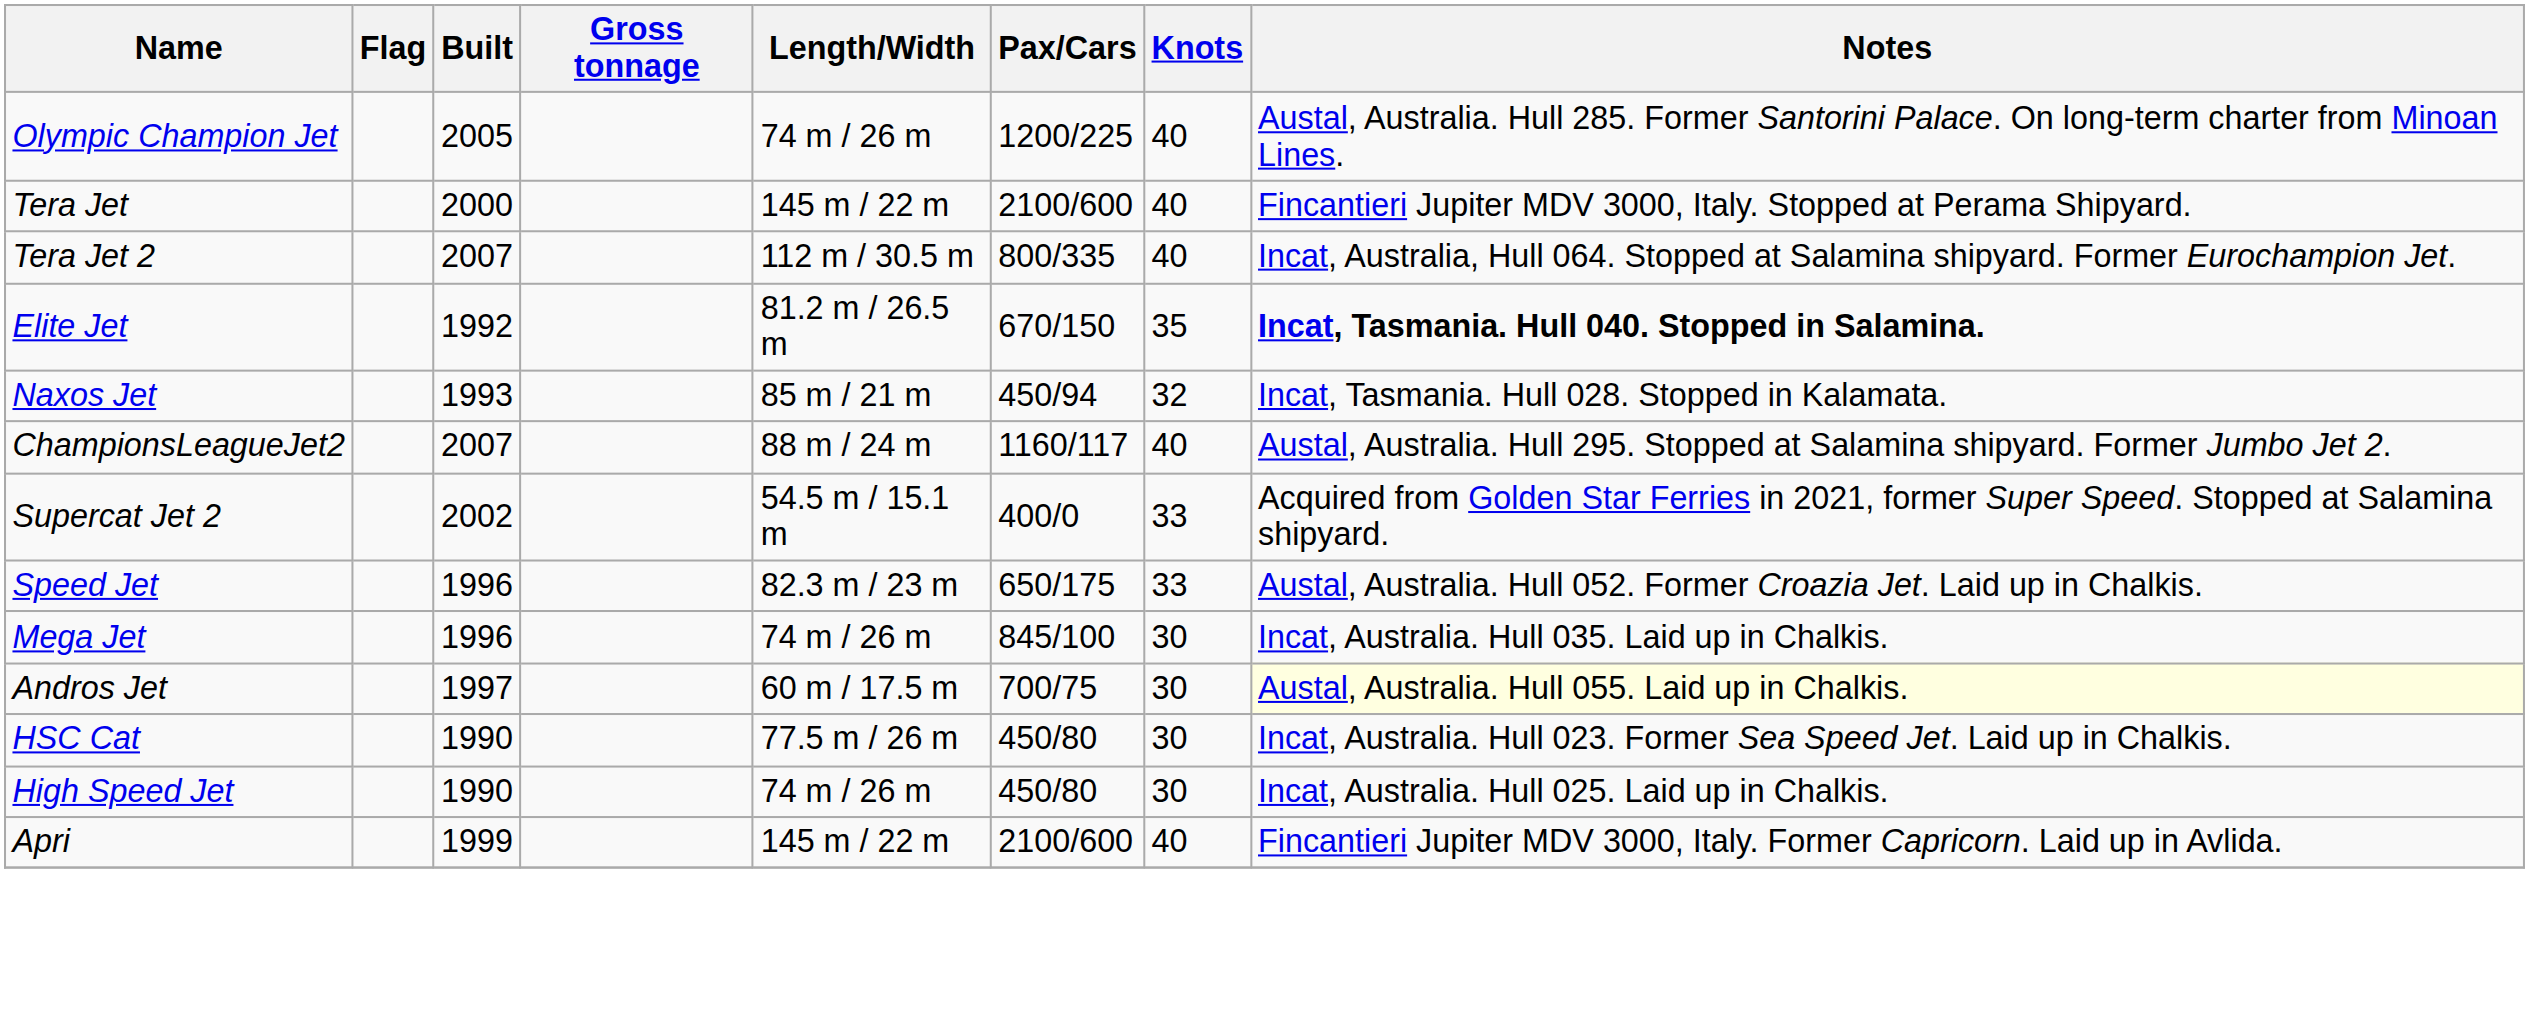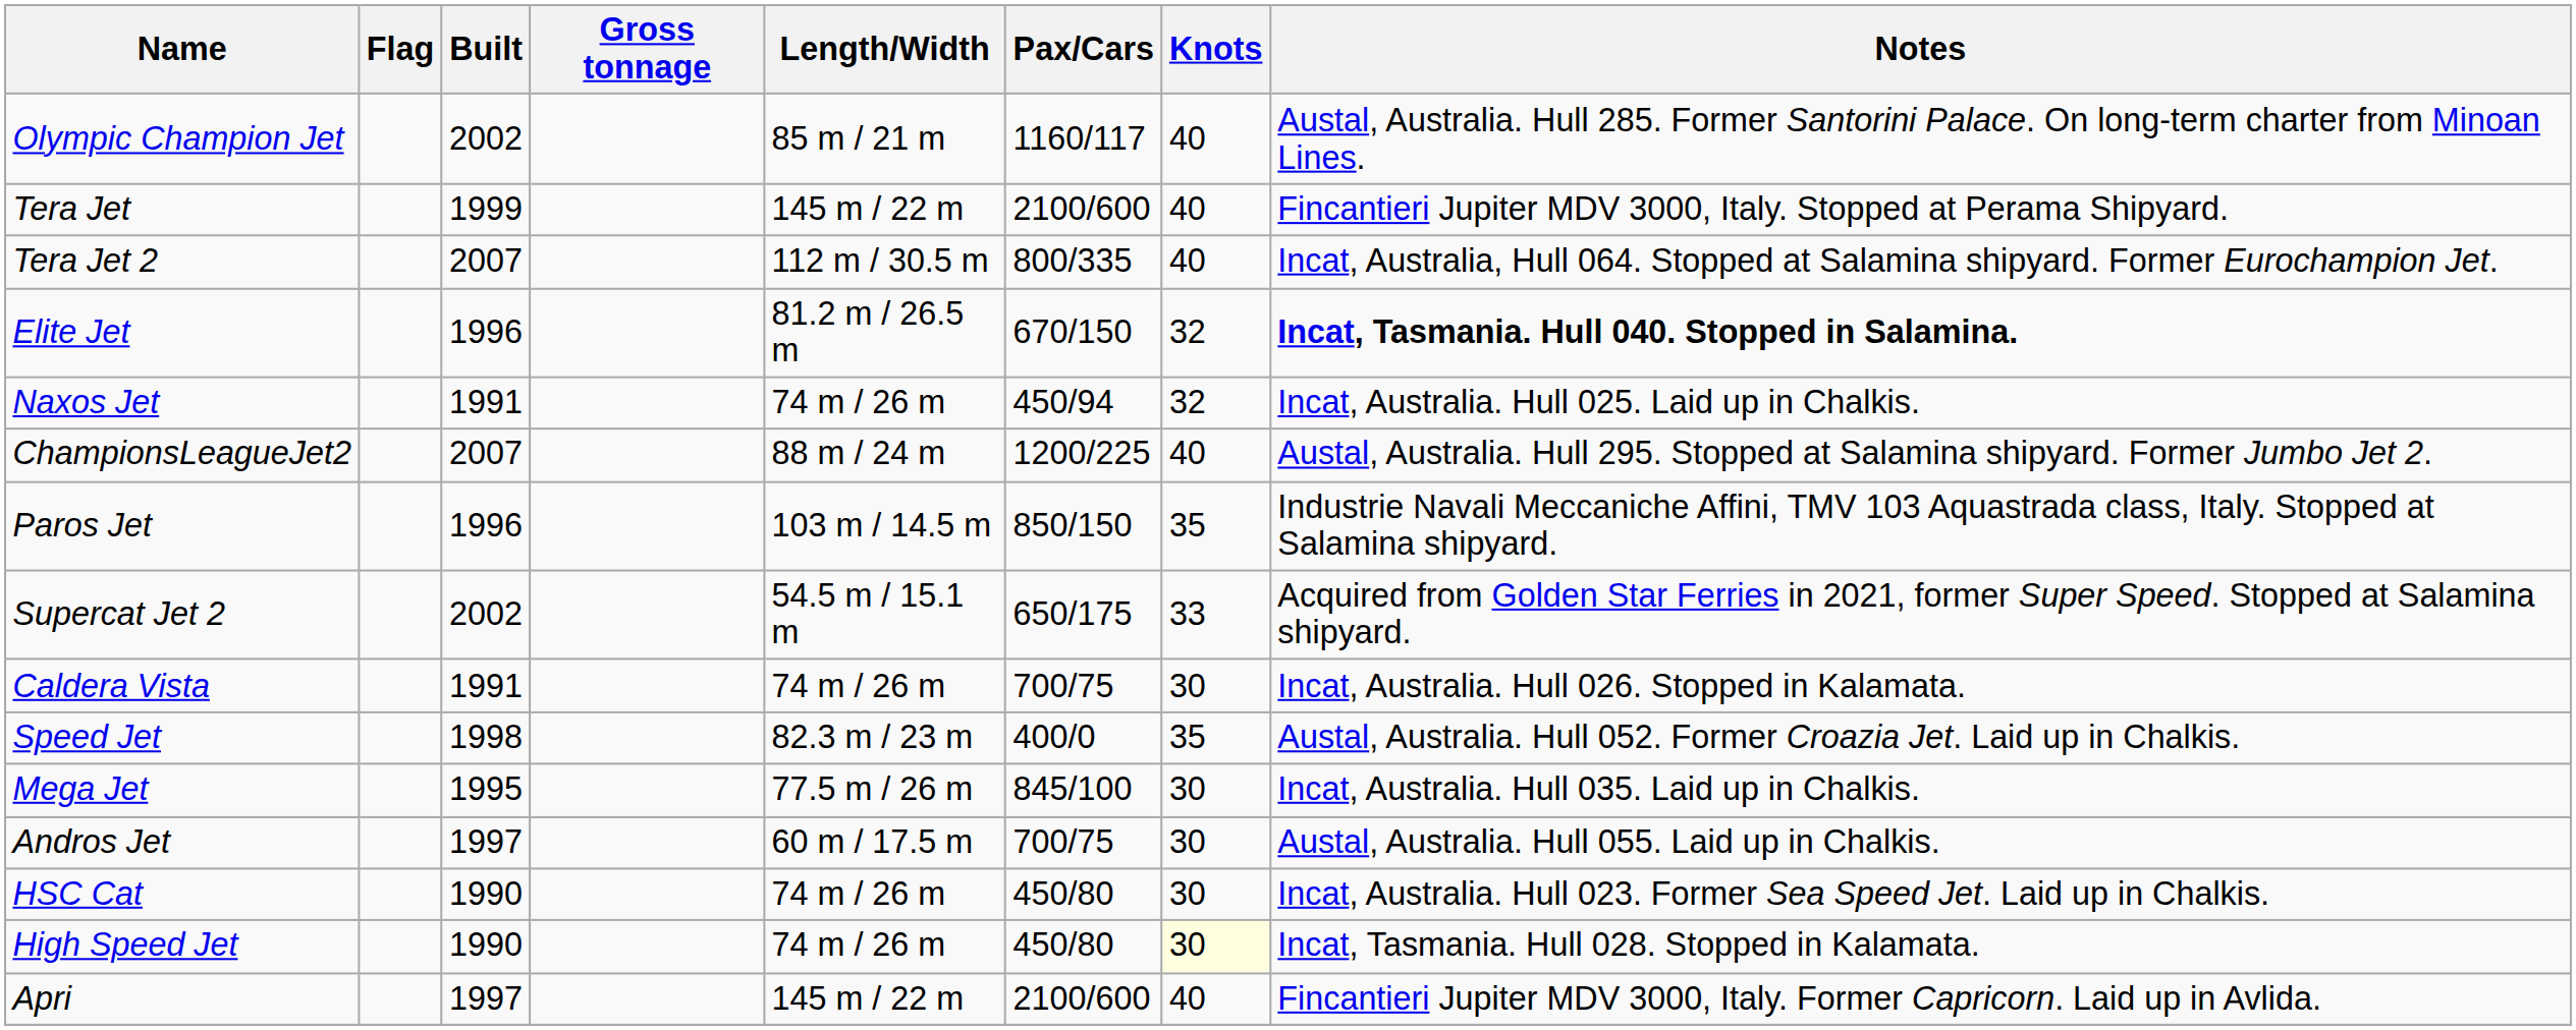Olympic Champion Jet | Built: 2005 -> 2002
Olympic Champion Jet | Length/Width: 74 m / 26 m -> 85 m / 21 m
Olympic Champion Jet | Pax/Cars: 1200/225 -> 1160/117
Tera Jet | Built: 2000 -> 1999
Elite Jet | Built: 1992 -> 1996
Elite Jet | Knots: 35 -> 32
Naxos Jet | Built: 1993 -> 1991
Naxos Jet | Length/Width: 85 m / 21 m -> 74 m / 26 m
Naxos Jet | Notes: Incat, Tasmania. Hull 028. Stopped in Kalamata. -> Incat, Australia. Hull 025. Laid up in Chalkis.
ChampionsLeagueJet2 | Pax/Cars: 1160/117 -> 1200/225
+ row: Paros Jet | 1996 | 103 m / 14.5 m | 850/150 | 35 | Industrie Navali Meccaniche Affini, TMV 103 Aquastrada class, Italy. Stopped at Salamina shipyard.
Supercat Jet 2 | Pax/Cars: 400/0 -> 650/175
+ row: Caldera Vista | 1991 | 74 m / 26 m | 700/75 | 30 | Incat, Australia. Hull 026. Stopped in Kalamata.
Speed Jet | Built: 1996 -> 1998
Speed Jet | Pax/Cars: 650/175 -> 400/0
Speed Jet | Knots: 33 -> 35
Mega Jet | Built: 1996 -> 1995
Mega Jet | Length/Width: 74 m / 26 m -> 77.5 m / 26 m
Andros Jet | Notes: lightyellow background -> no background
HSC Cat | Length/Width: 77.5 m / 26 m -> 74 m / 26 m
High Speed Jet | Knots: no background -> lightyellow background
High Speed Jet | Notes: Incat, Australia. Hull 025. Laid up in Chalkis. -> Incat, Tasmania. Hull 028. Stopped in Kalamata.
Apri | Built: 1999 -> 1997
